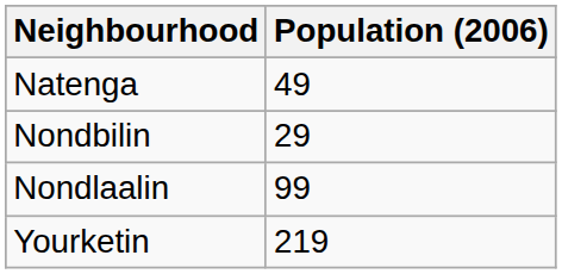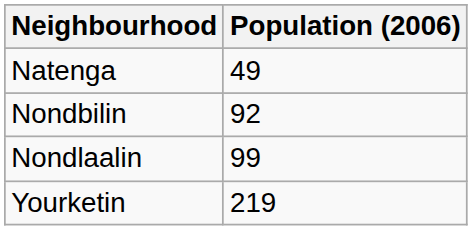Nondbilin | Population (2006): 29 -> 92
